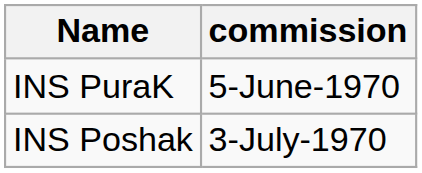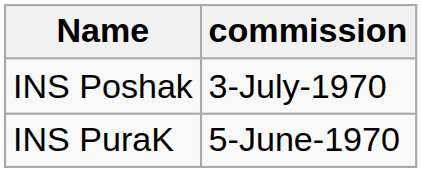rows swapped: INS Poshak <-> INS PuraK
